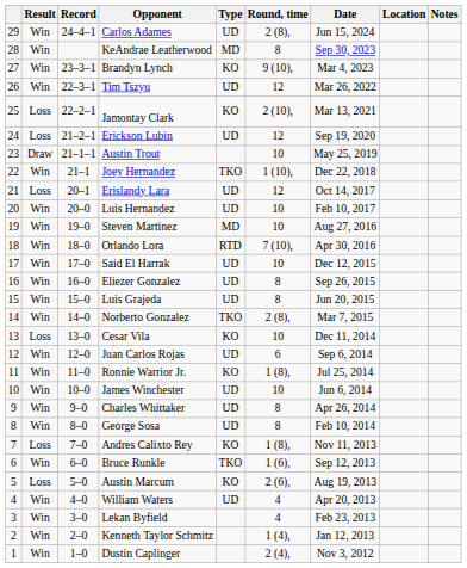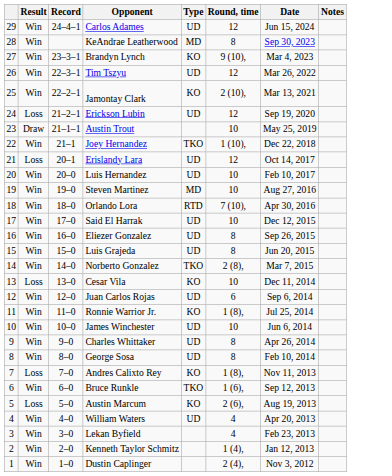- column: Location
Carlos Adames | Round, time: 2 (8), -> 12
Jamontay Clark | Result: Loss -> Win
